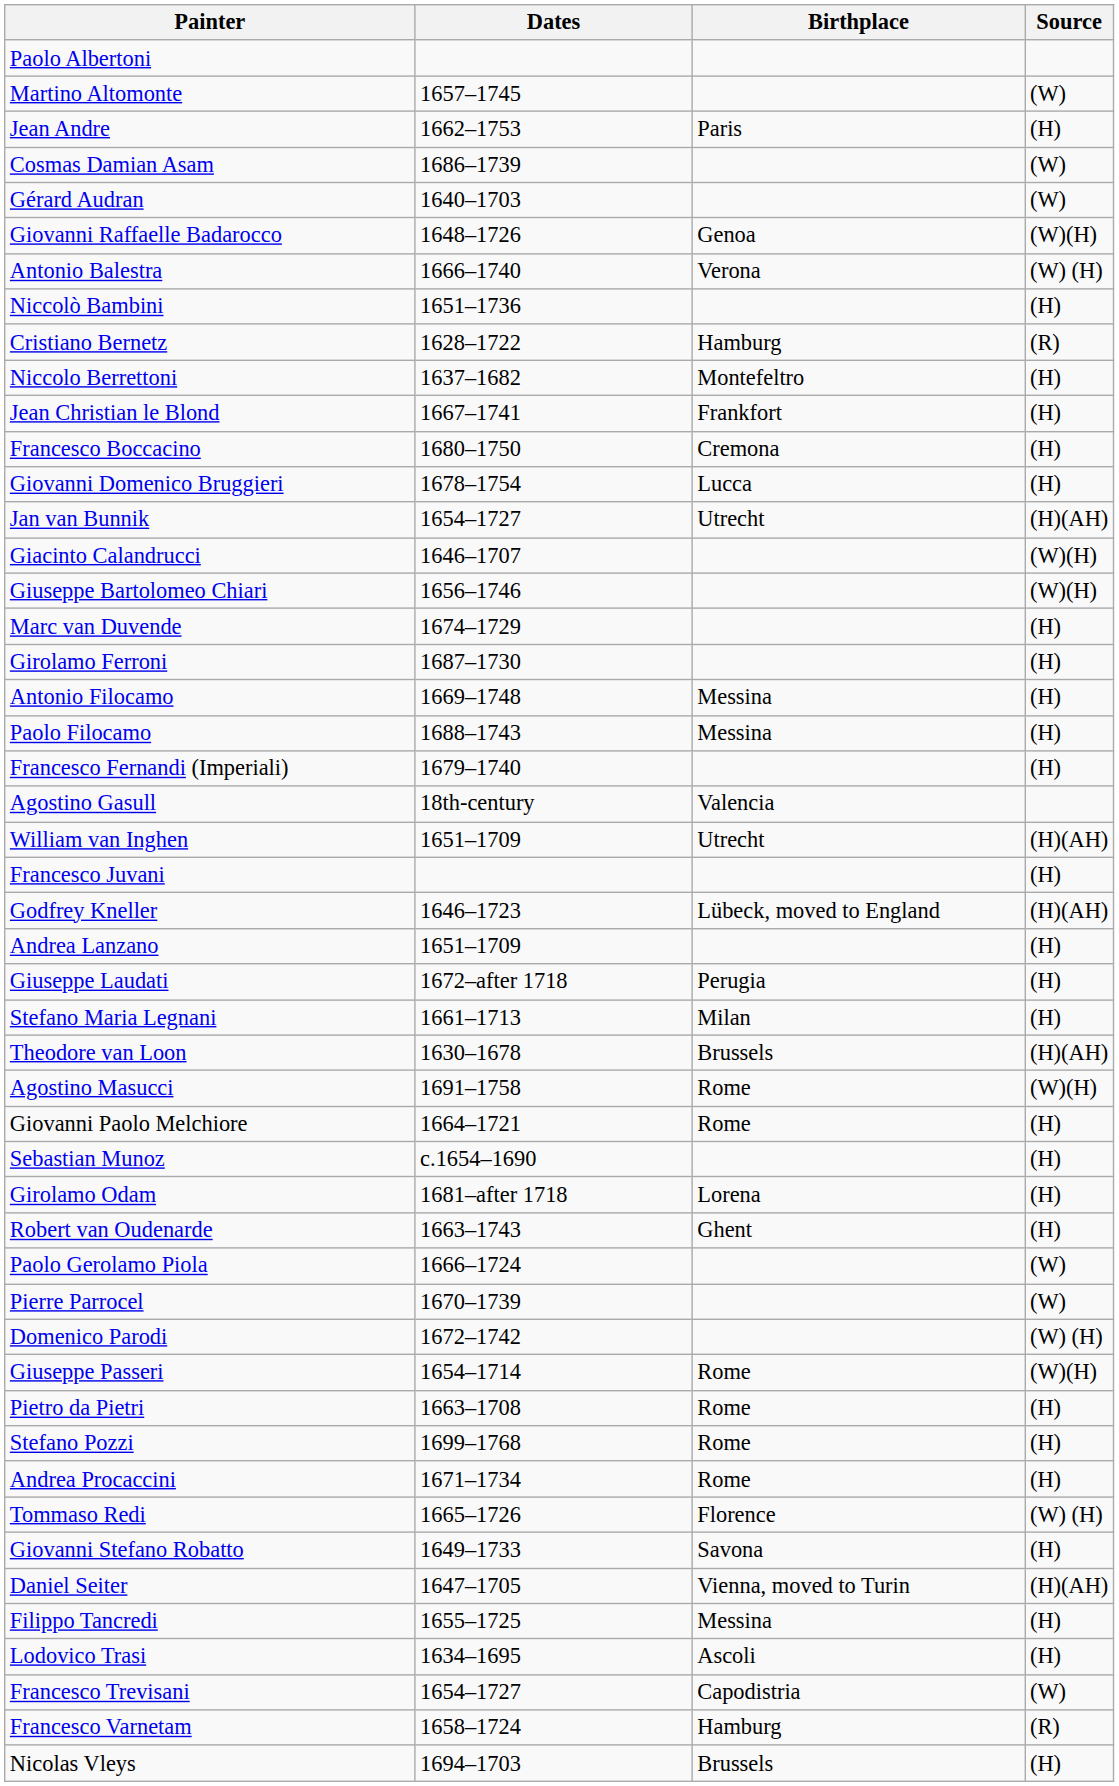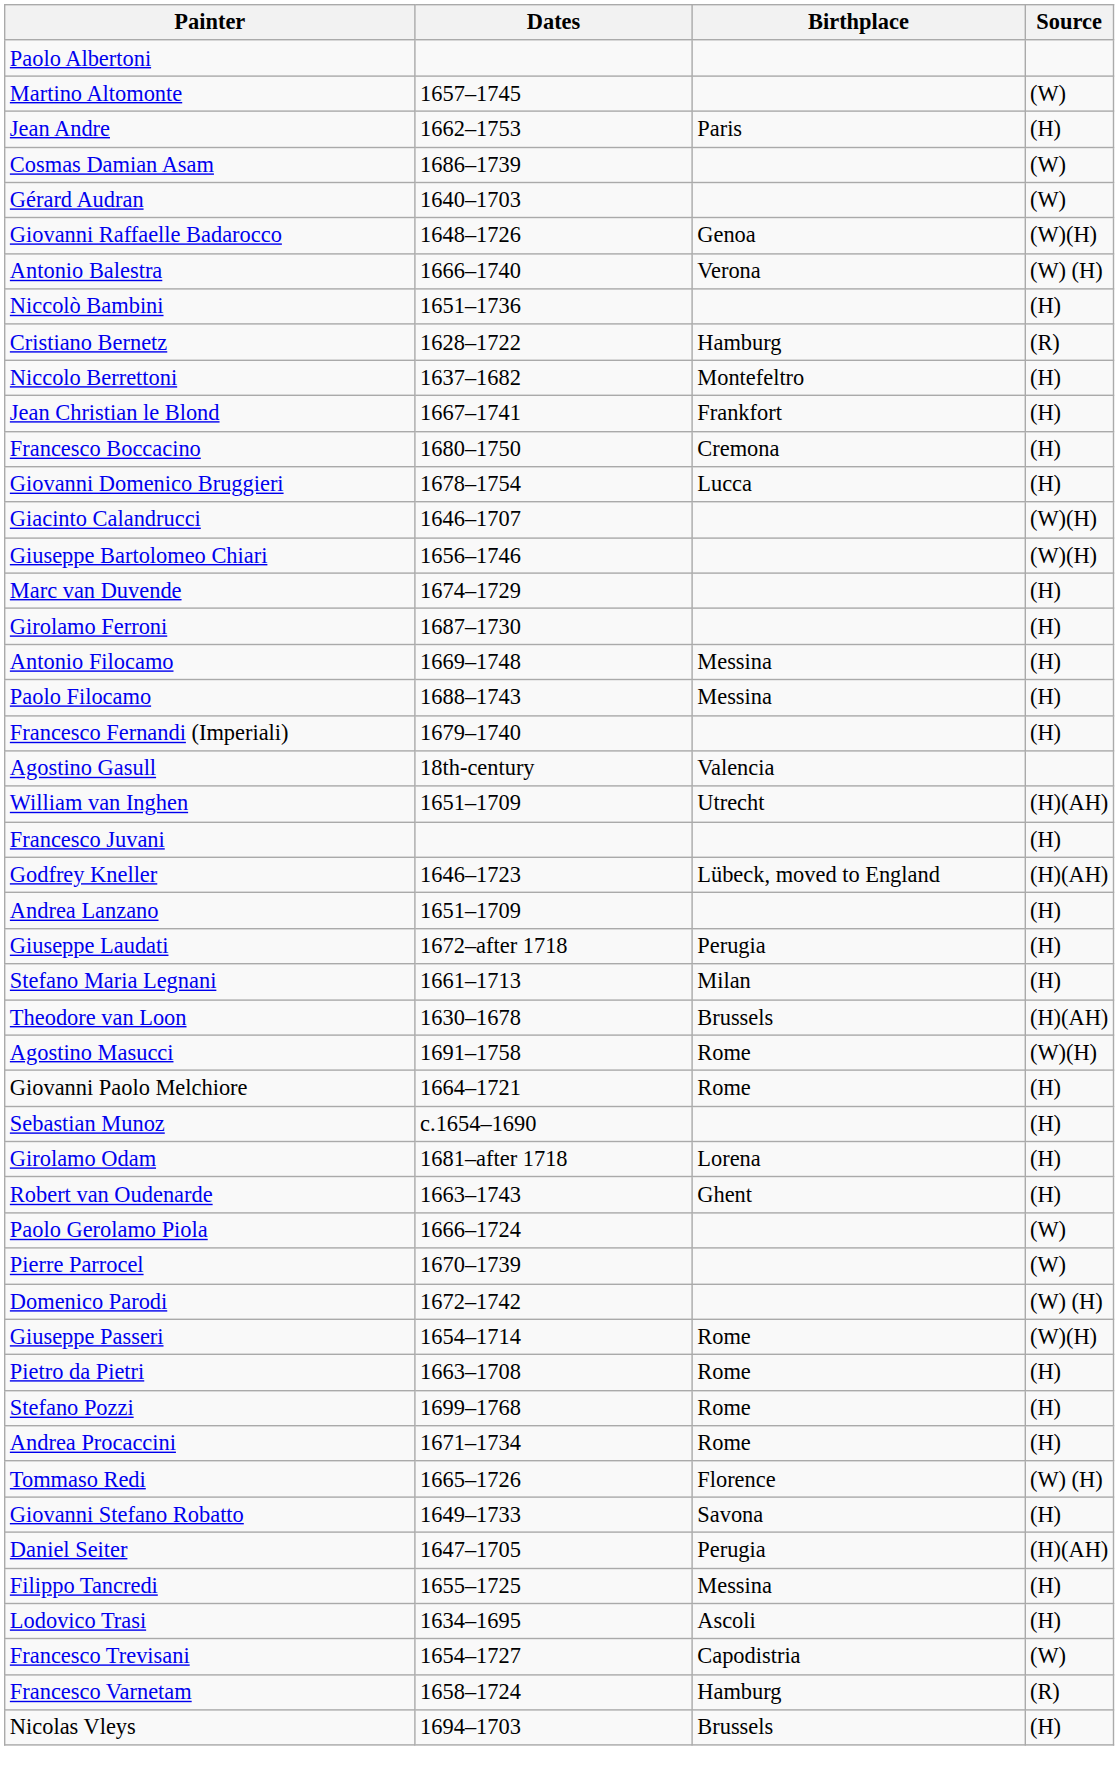- row: Jan van Bunnik | 1654–1727 | Utrecht | (H)(AH)
Daniel Seiter | Birthplace: Vienna, moved to Turin -> Perugia
